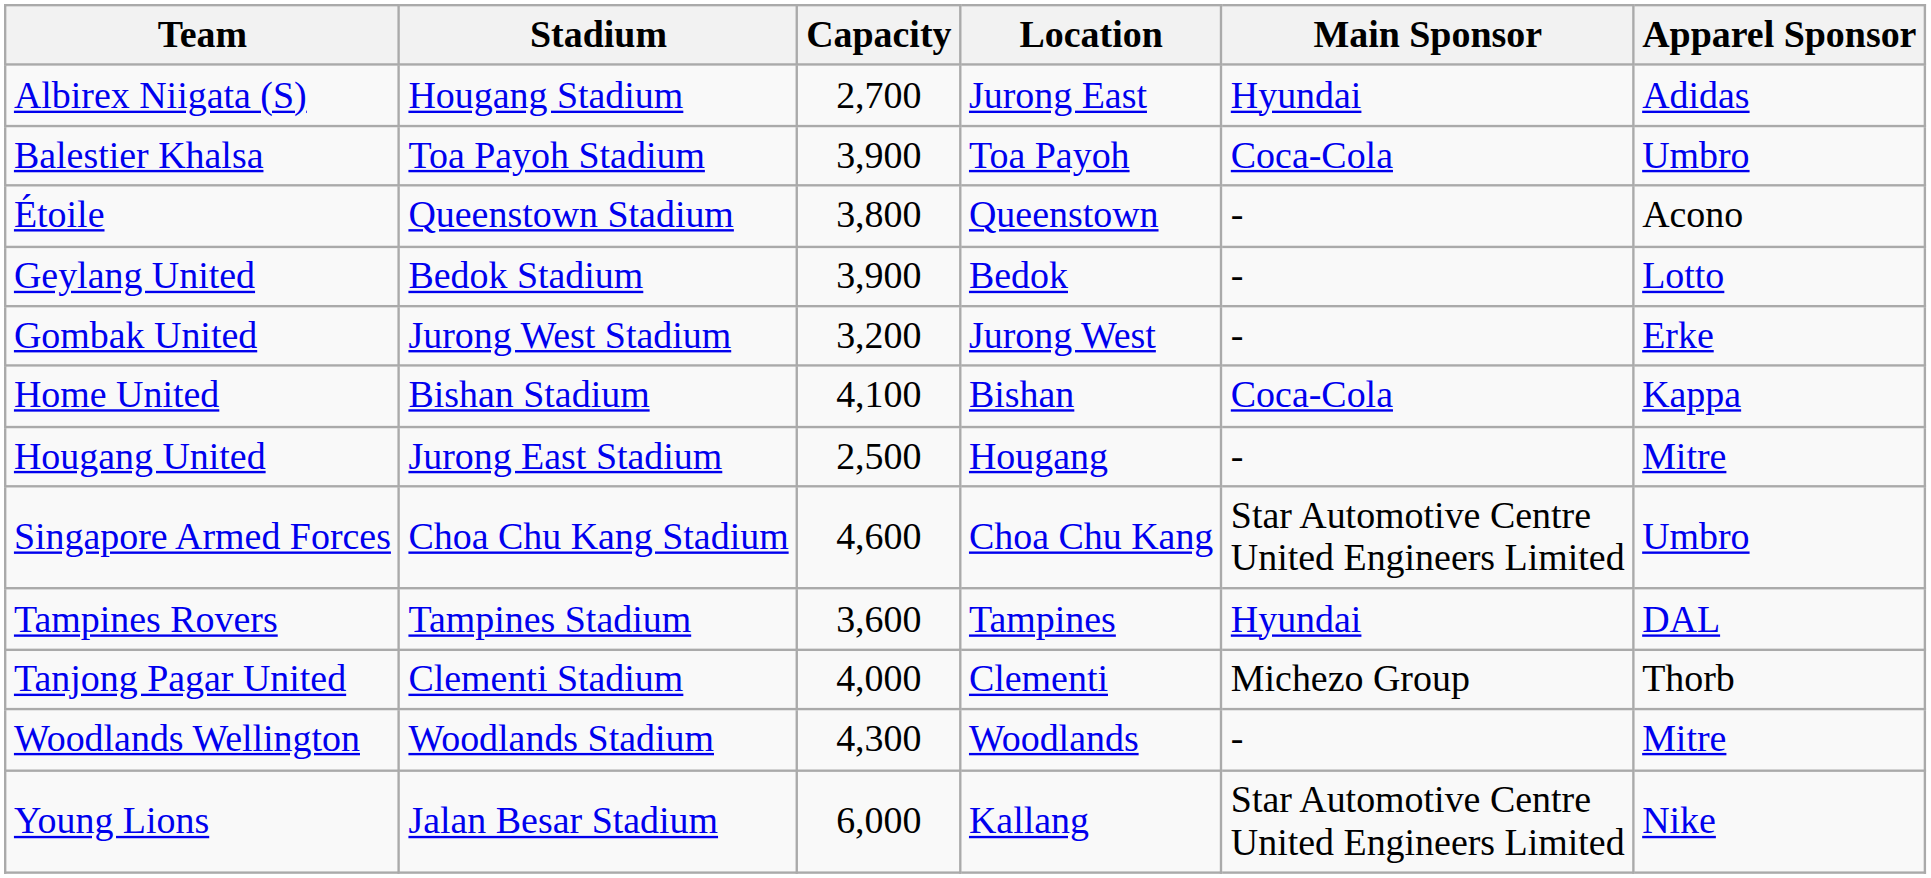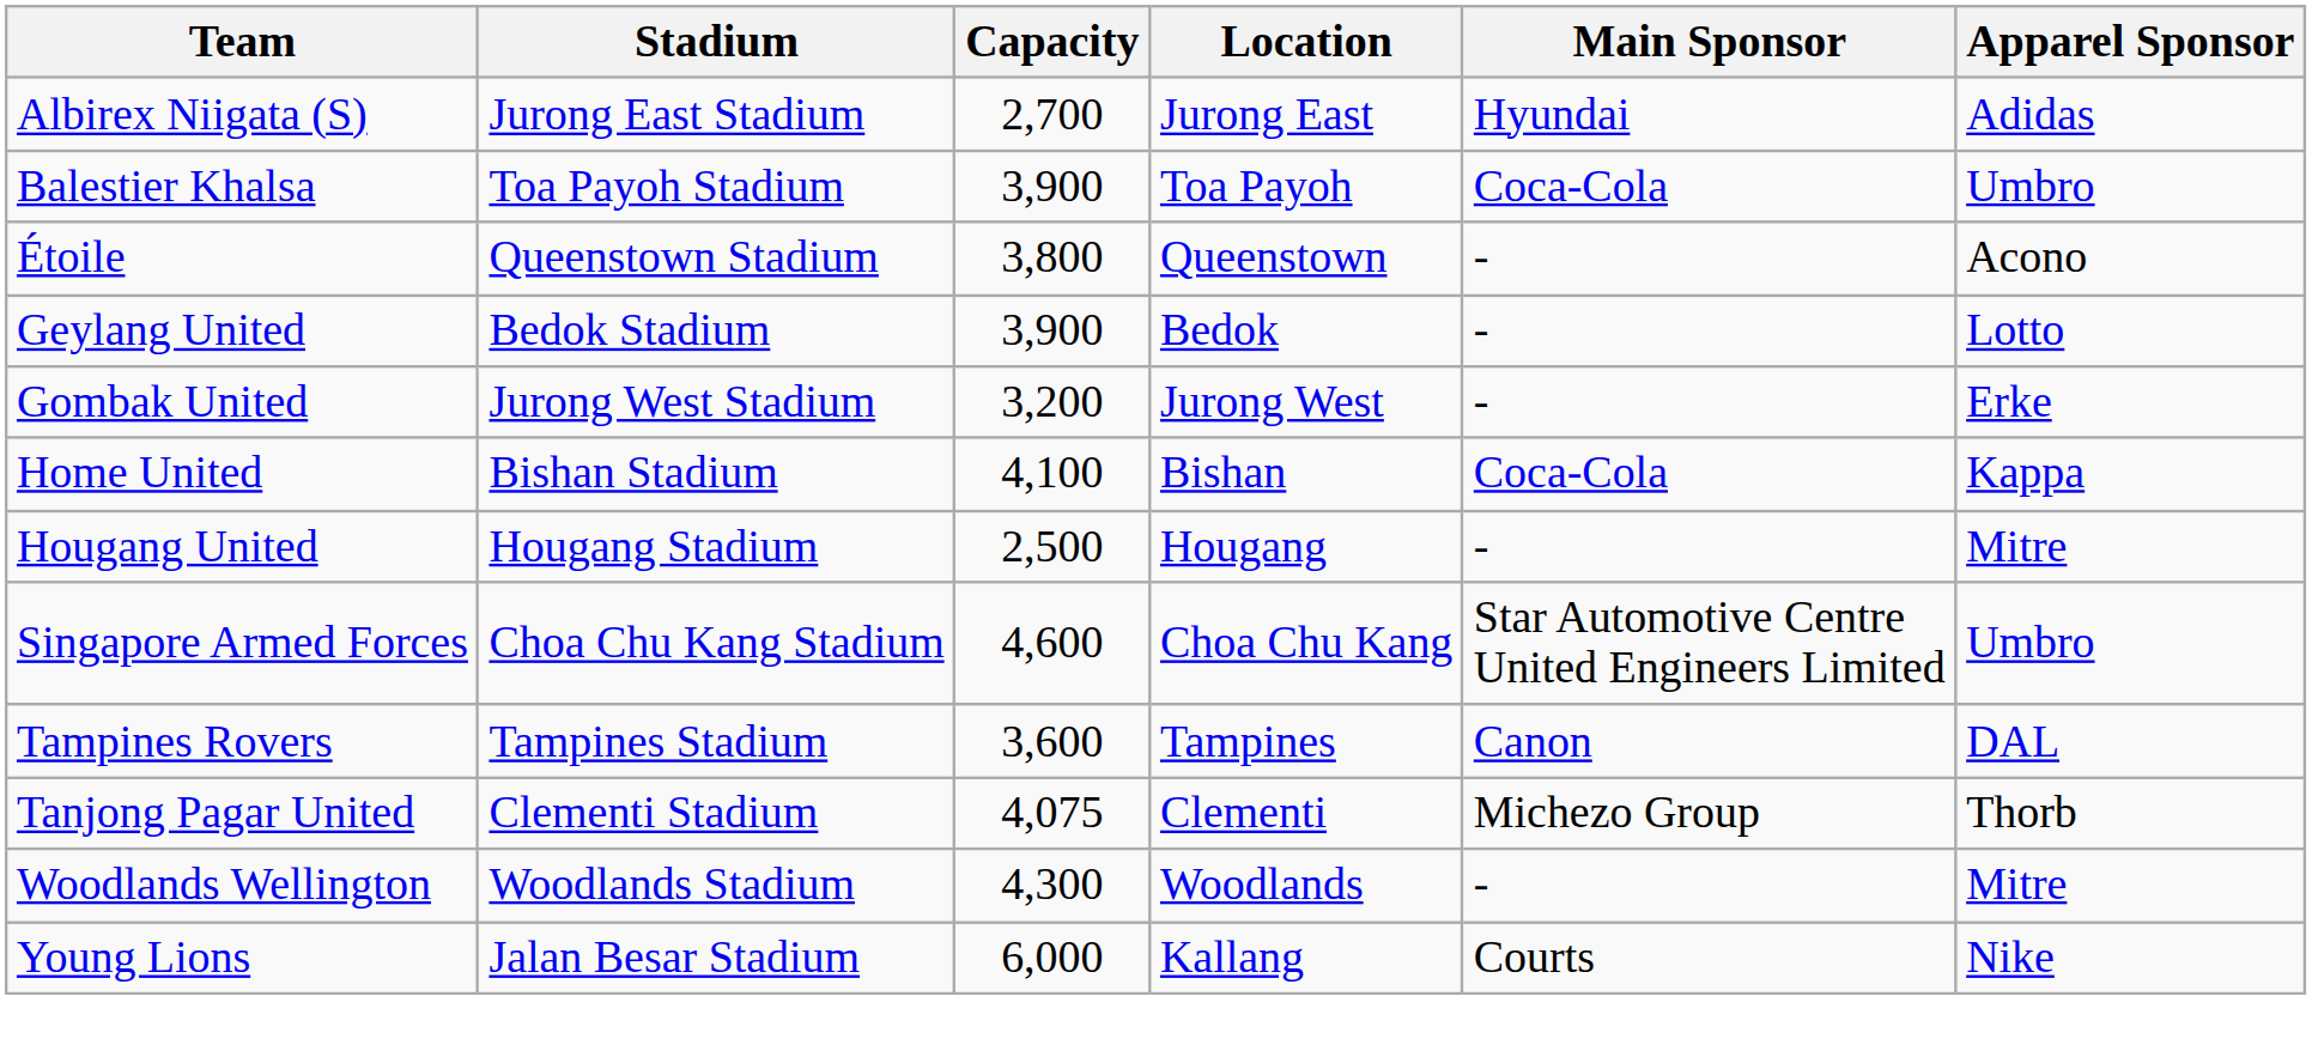Albirex Niigata (S) | Stadium: Hougang Stadium -> Jurong East Stadium
Hougang United | Stadium: Jurong East Stadium -> Hougang Stadium
Tampines Rovers | Main Sponsor: Hyundai -> Canon
Tanjong Pagar United | Capacity: 4,000 -> 4,075
Young Lions | Main Sponsor: Star Automotive Centre United Engineers Limited -> Courts
